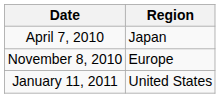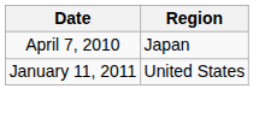- row: November 8, 2010 | Europe
